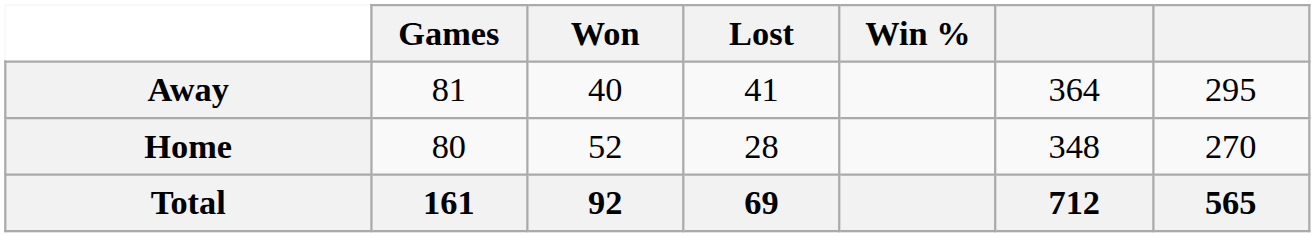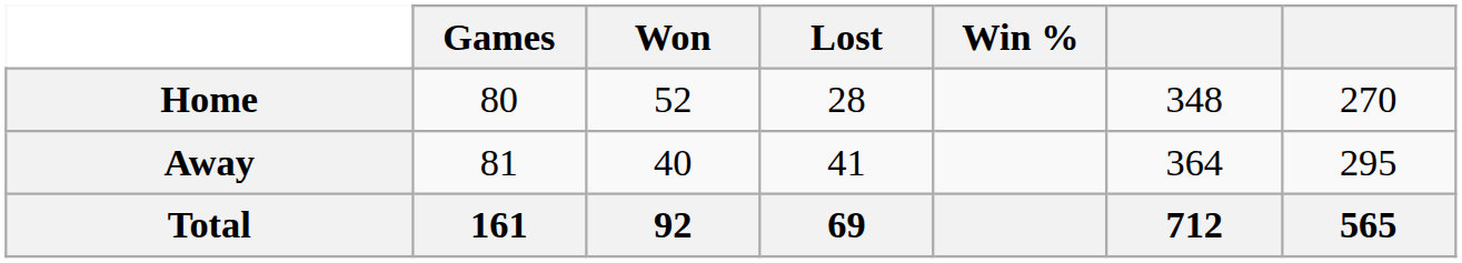rows swapped: Home <-> Away
